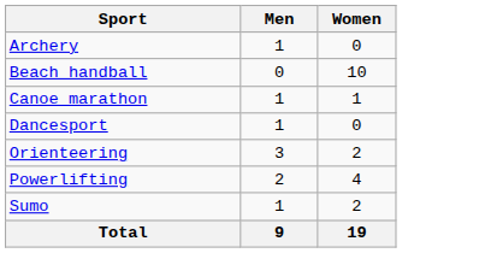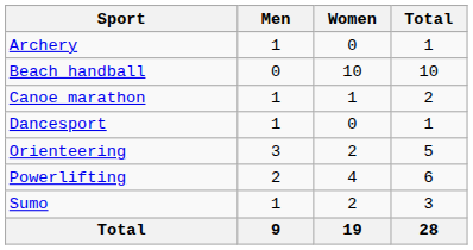+ column: Total | 1 | 10 | 2 | 1 | 5 | 6 | 3 | 28
